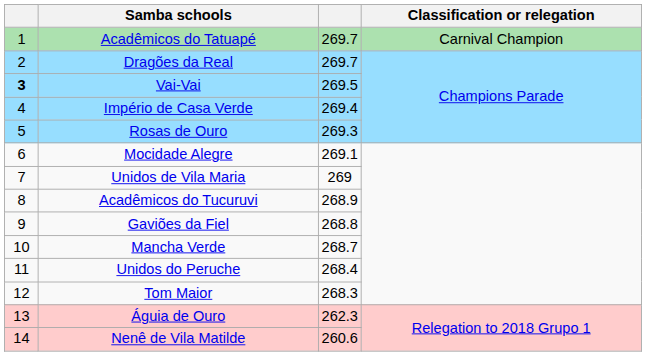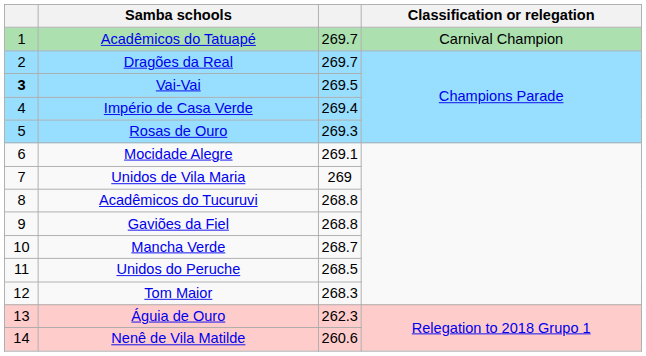Acadêmicos do Tucuruvi | column 3: 268.9 -> 268.8
Unidos do Peruche | column 3: 268.4 -> 268.5
